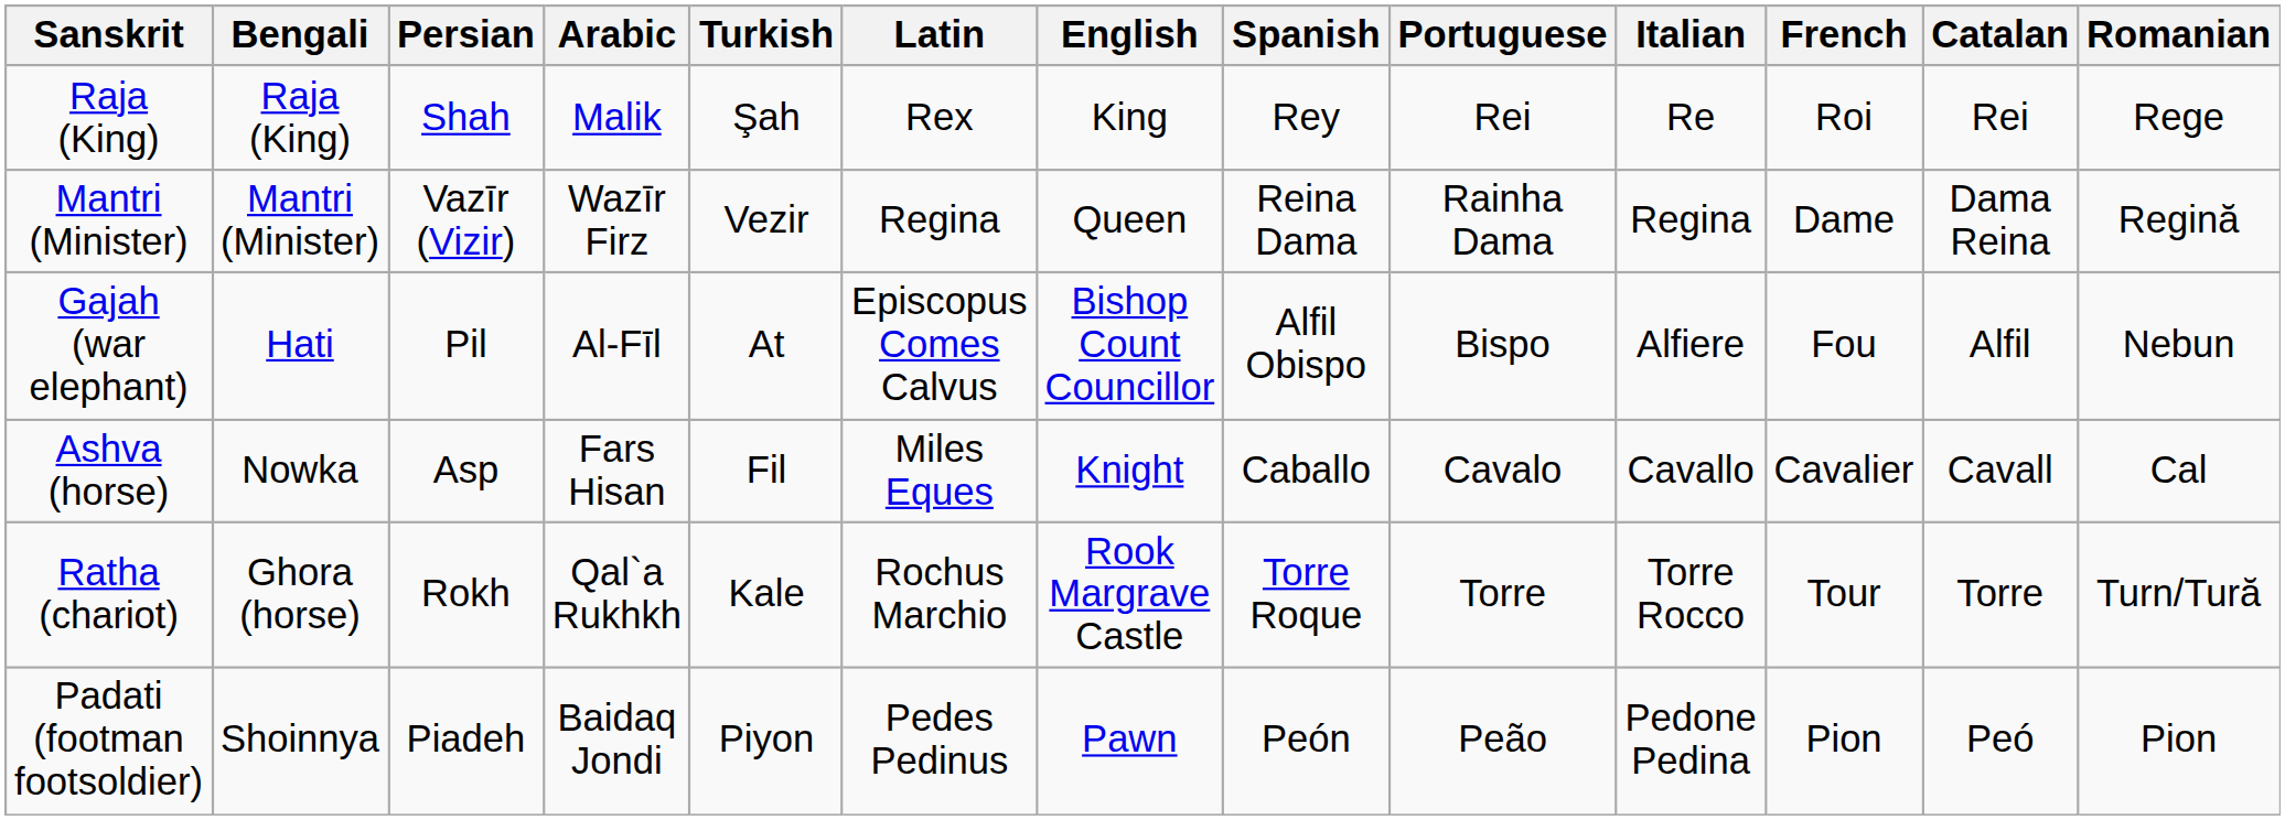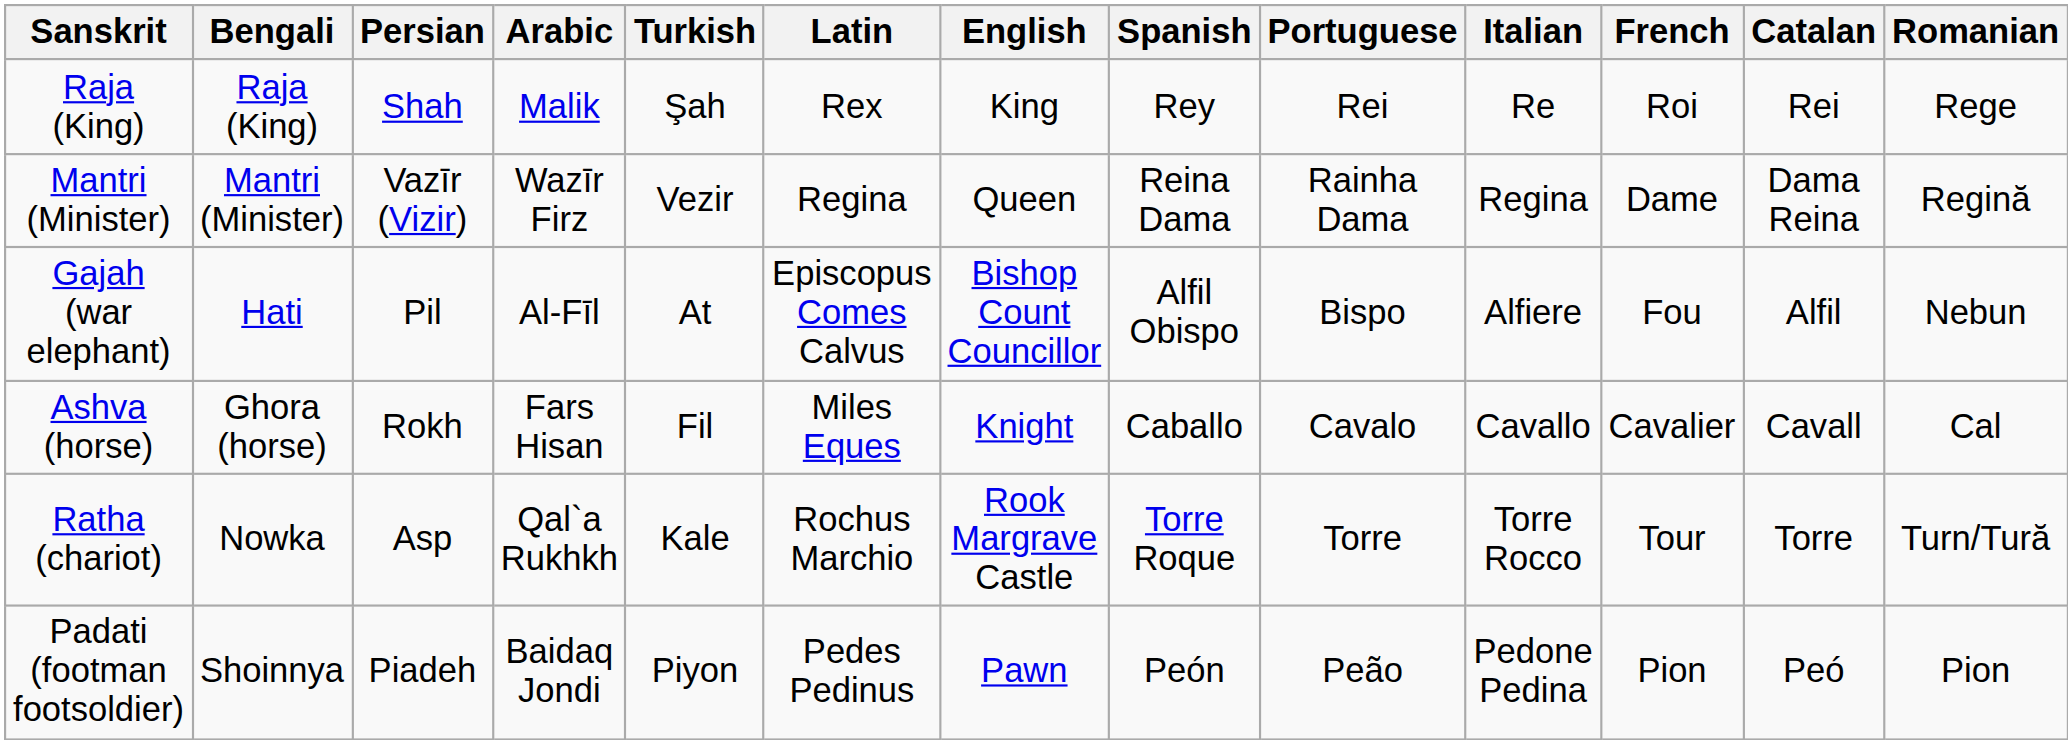Ashva (horse) | Bengali: Nowka -> Ghora (horse)
Ashva (horse) | Persian: Asp -> Rokh
Ratha (chariot) | Bengali: Ghora (horse) -> Nowka
Ratha (chariot) | Persian: Rokh -> Asp
